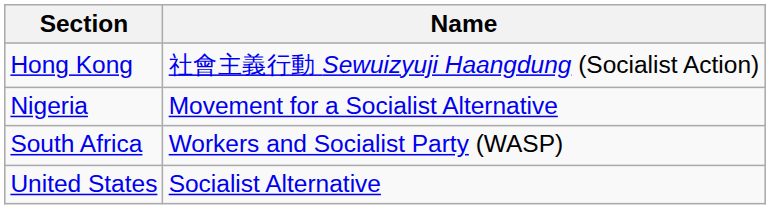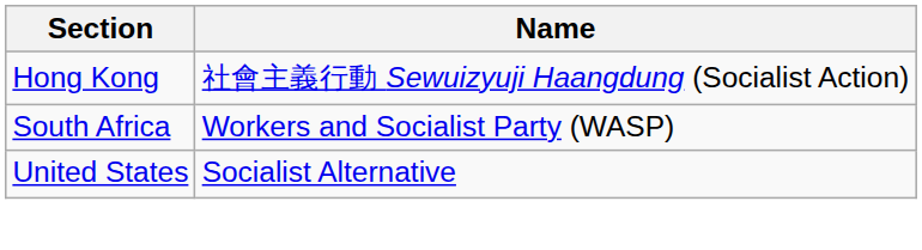- row: Nigeria | Movement for a Socialist Alternative
